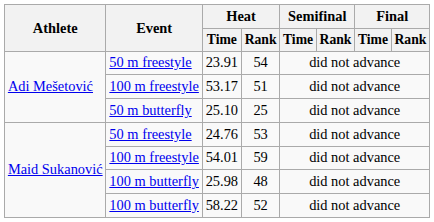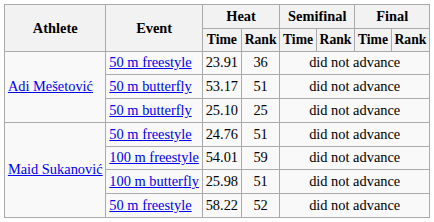23.91 | Heat / Rank: 54 -> 36
53.17 | Event: 100 m freestyle -> 50 m butterfly
24.76 | Heat / Rank: 53 -> 51
25.98 | Heat / Rank: 48 -> 51
58.22 | Event: 100 m butterfly -> 50 m freestyle
